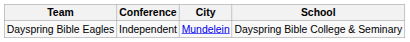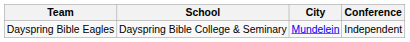columns swapped: School <-> Conference
